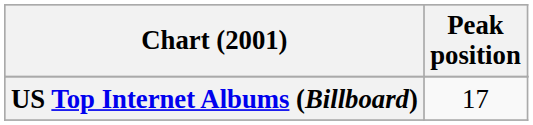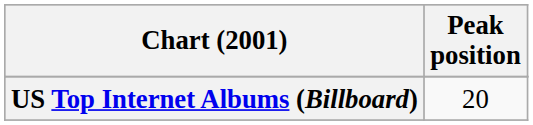US Top Internet Albums (Billboard) | Peak position: 17 -> 20
